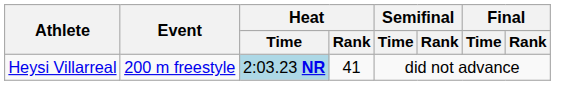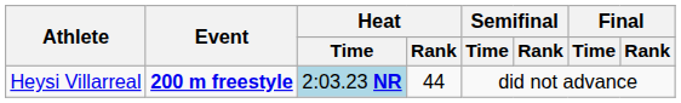Heysi Villarreal | Event: normal -> bold
Heysi Villarreal | Heat / Rank: 41 -> 44
